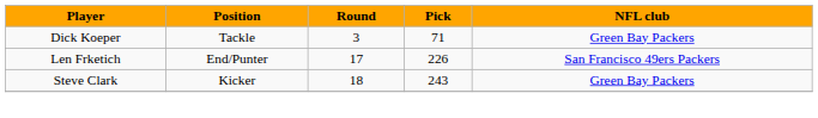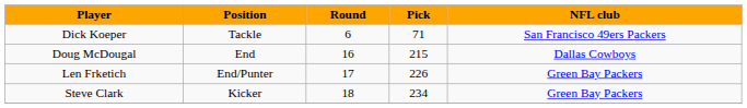Dick Koeper | Round: 3 -> 6
Dick Koeper | NFL club: Green Bay Packers -> San Francisco 49ers Packers
+ row: Doug McDougal | End | 16 | 215 | Dallas Cowboys
Len Frketich | NFL club: San Francisco 49ers Packers -> Green Bay Packers
Steve Clark | Pick: 243 -> 234
